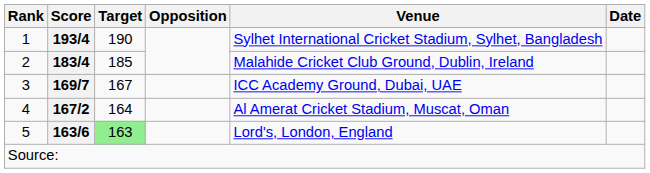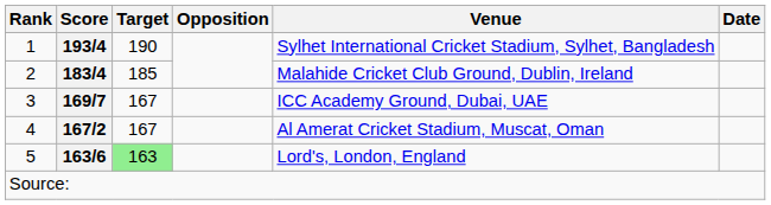4 | Target: 164 -> 167
